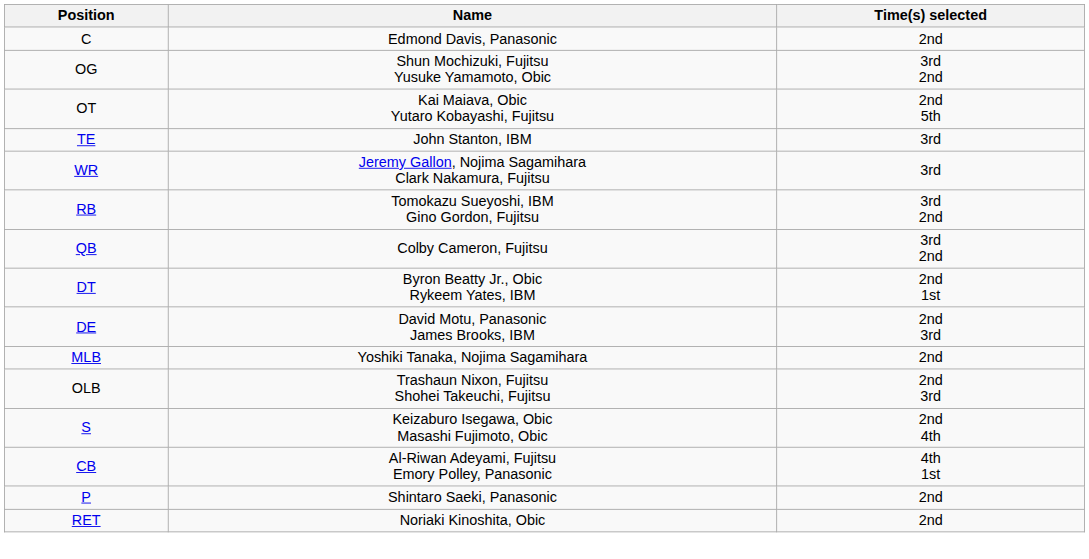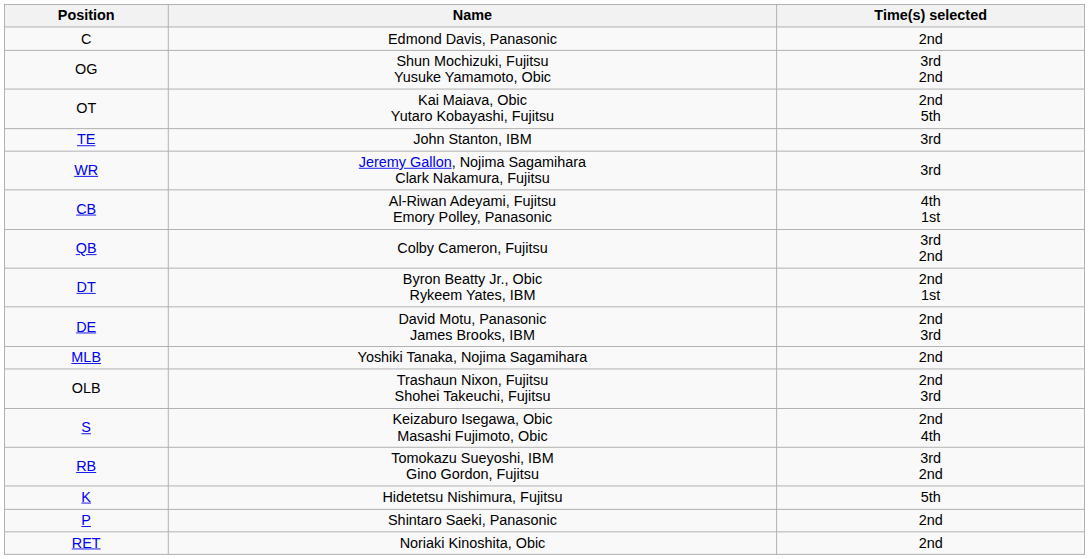rows swapped: RB <-> CB
+ row: K | Hidetetsu Nishimura, Fujitsu | 5th
